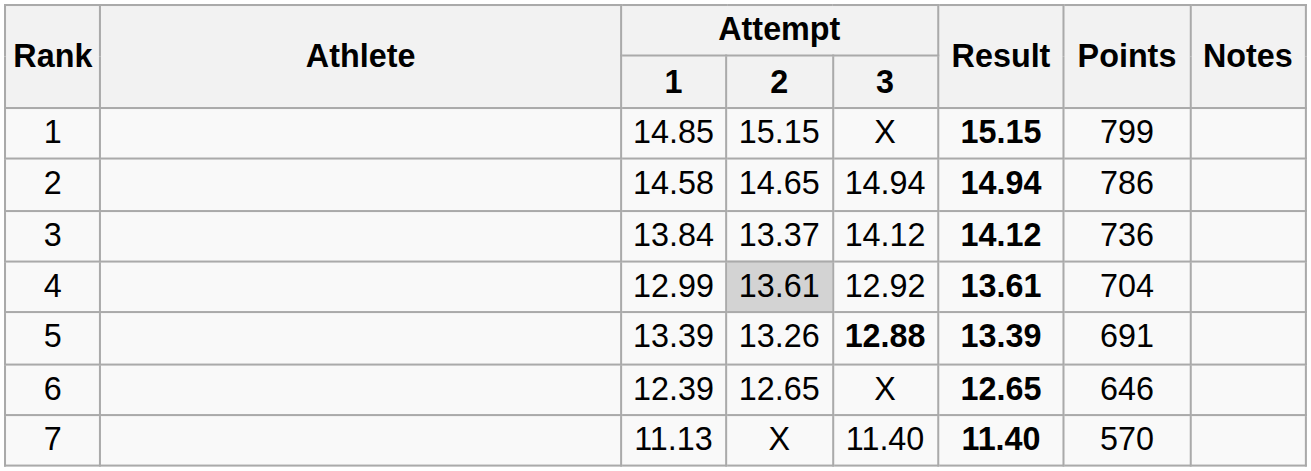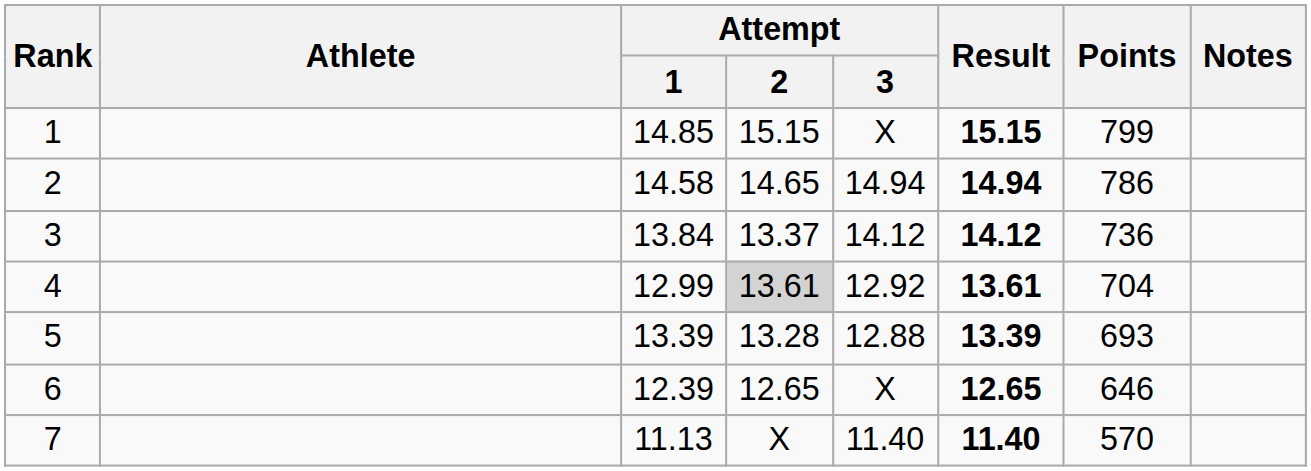5 | Attempt / 2: 13.26 -> 13.28
5 | Attempt / 3: bold -> normal
5 | Points: 691 -> 693
